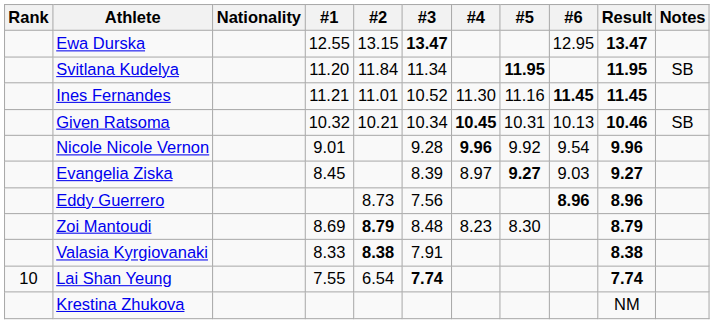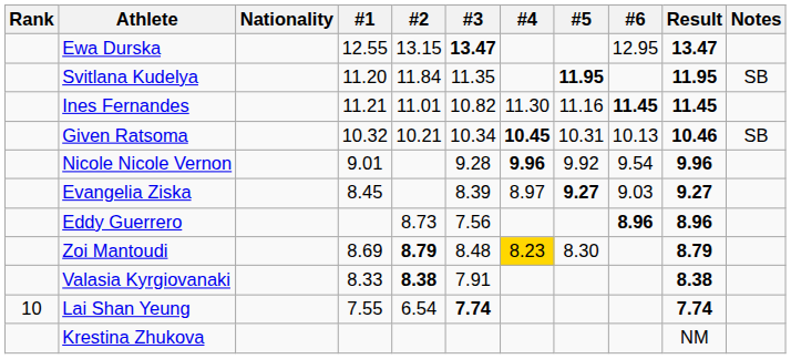Svitlana Kudelya | #3: 11.34 -> 11.35
Ines Fernandes | #3: 10.52 -> 10.82
Zoi Mantoudi | #4: no background -> gold background
